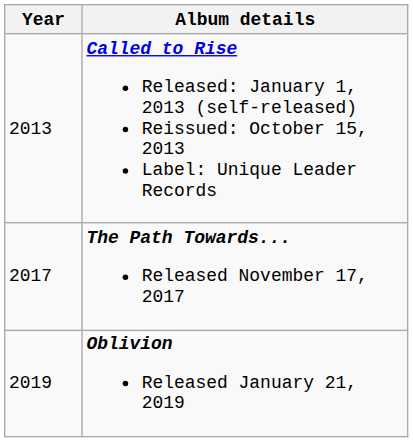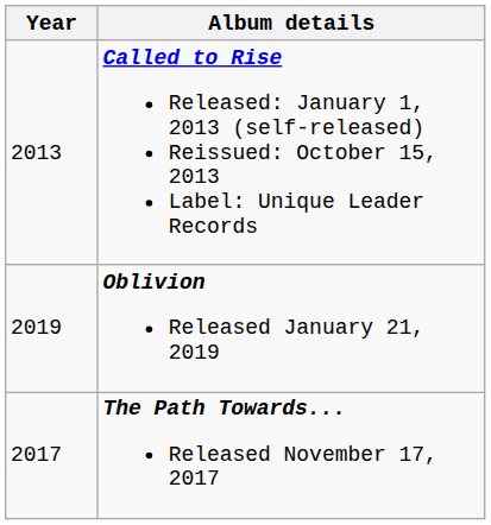rows swapped: The Path Towards... Released November 17, 2017 <-> Oblivion Released January 21, 2019
